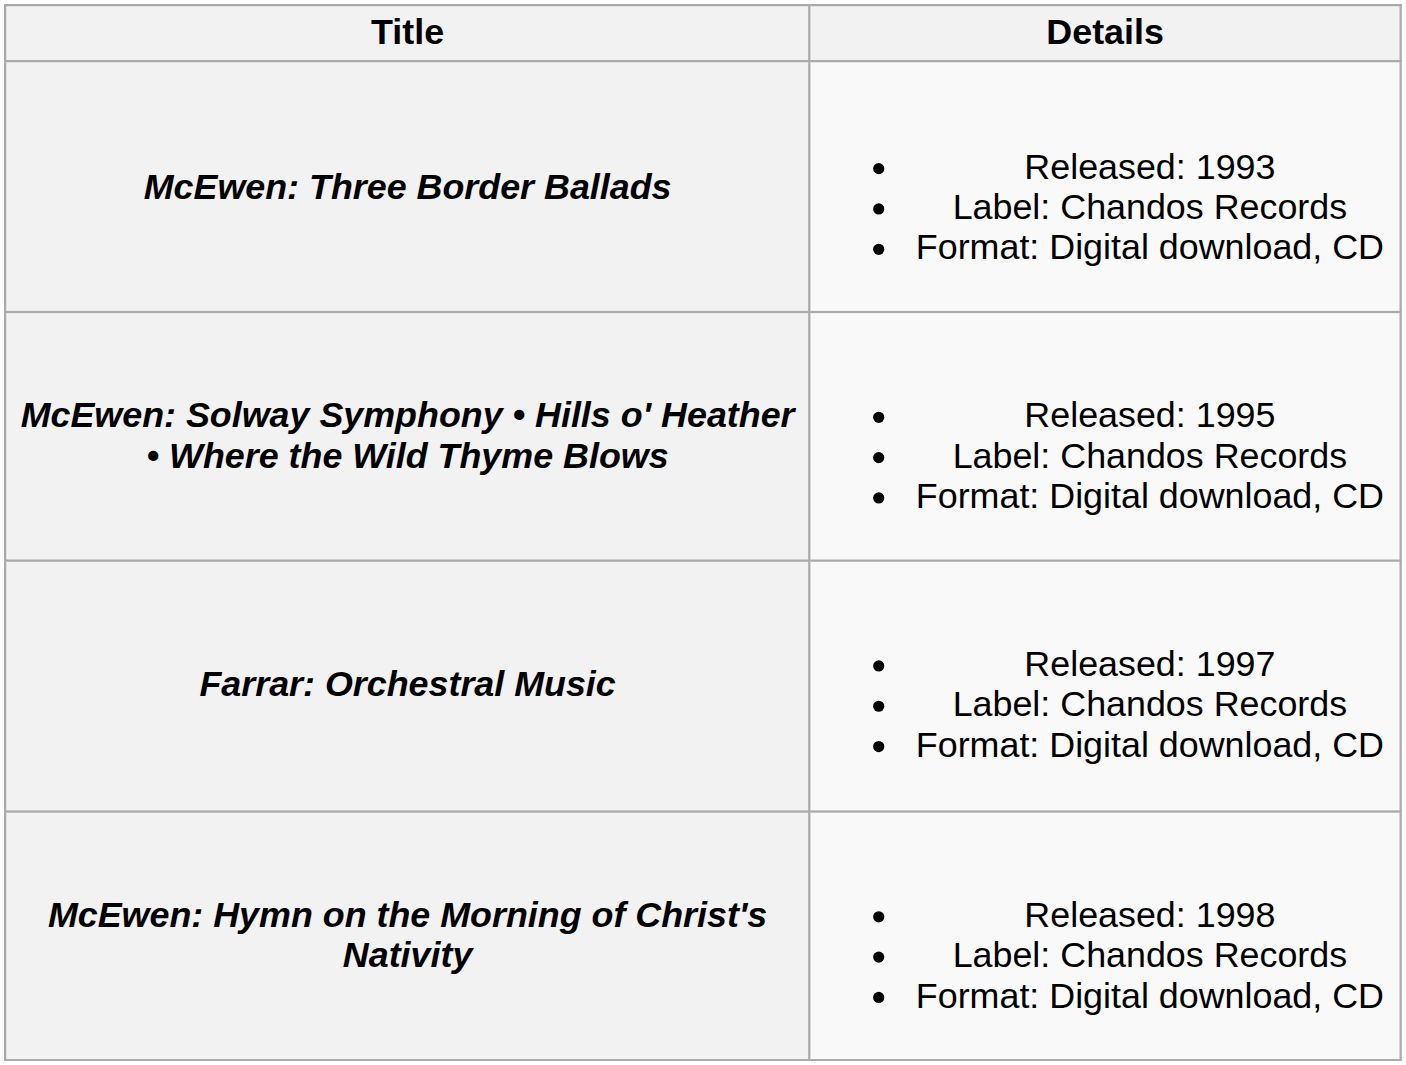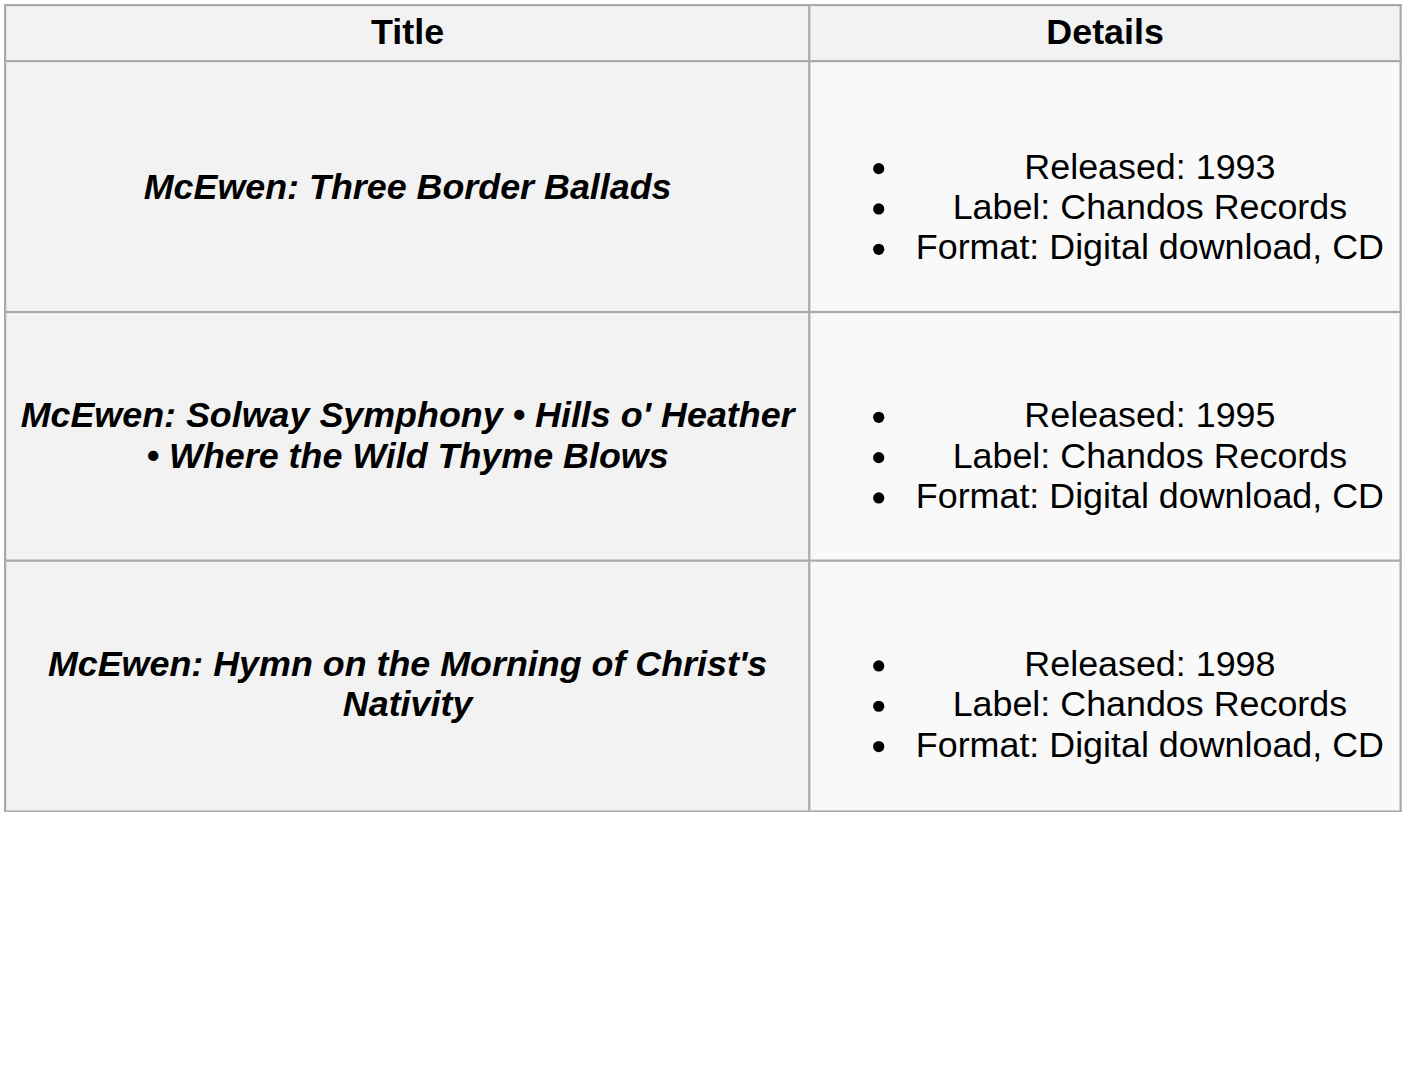- row: Farrar: Orchestral Music | Released: 1997 Label: Chandos Records Format: Digital download, CD
